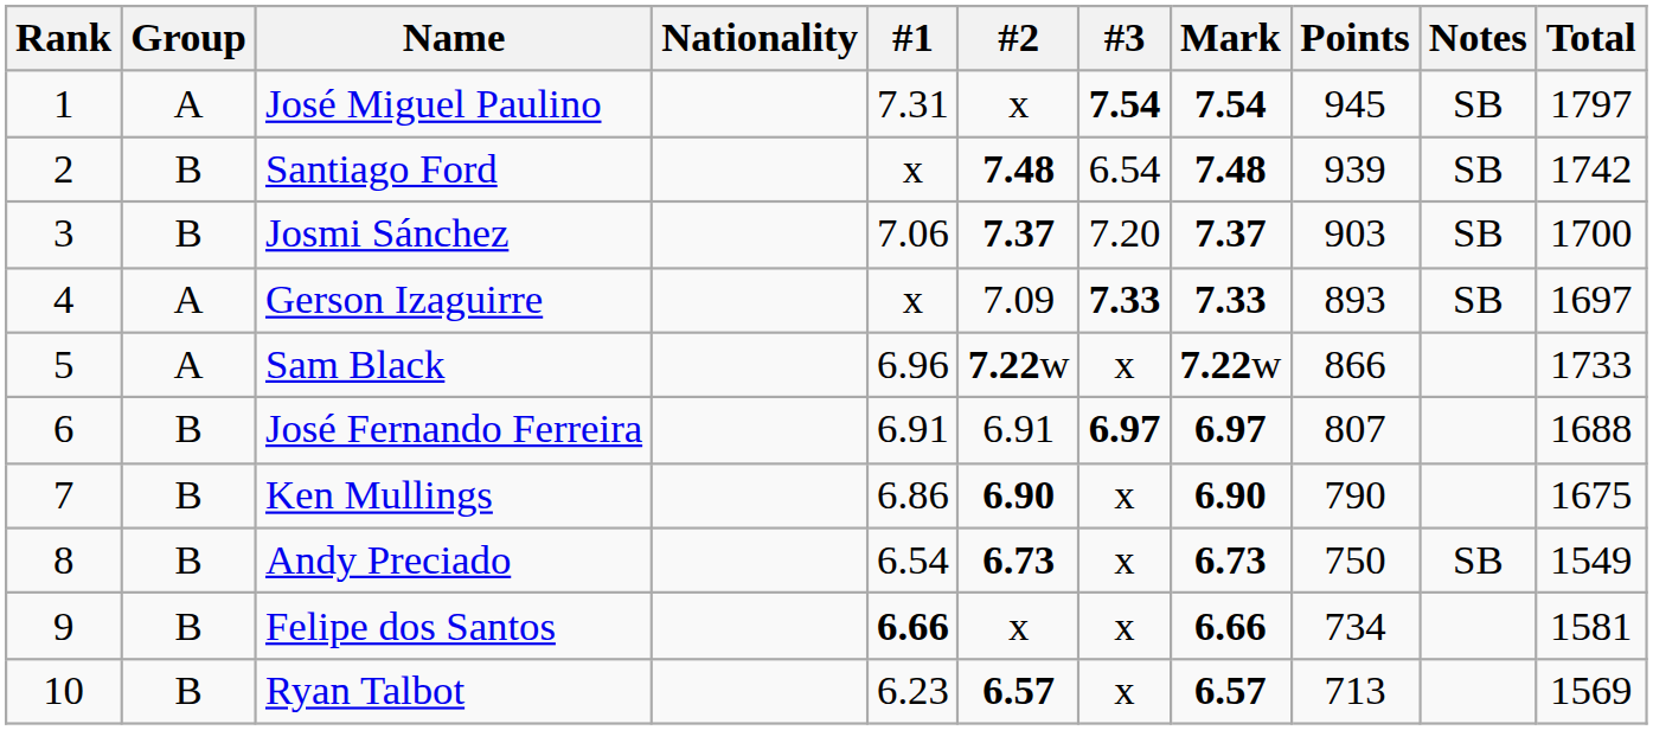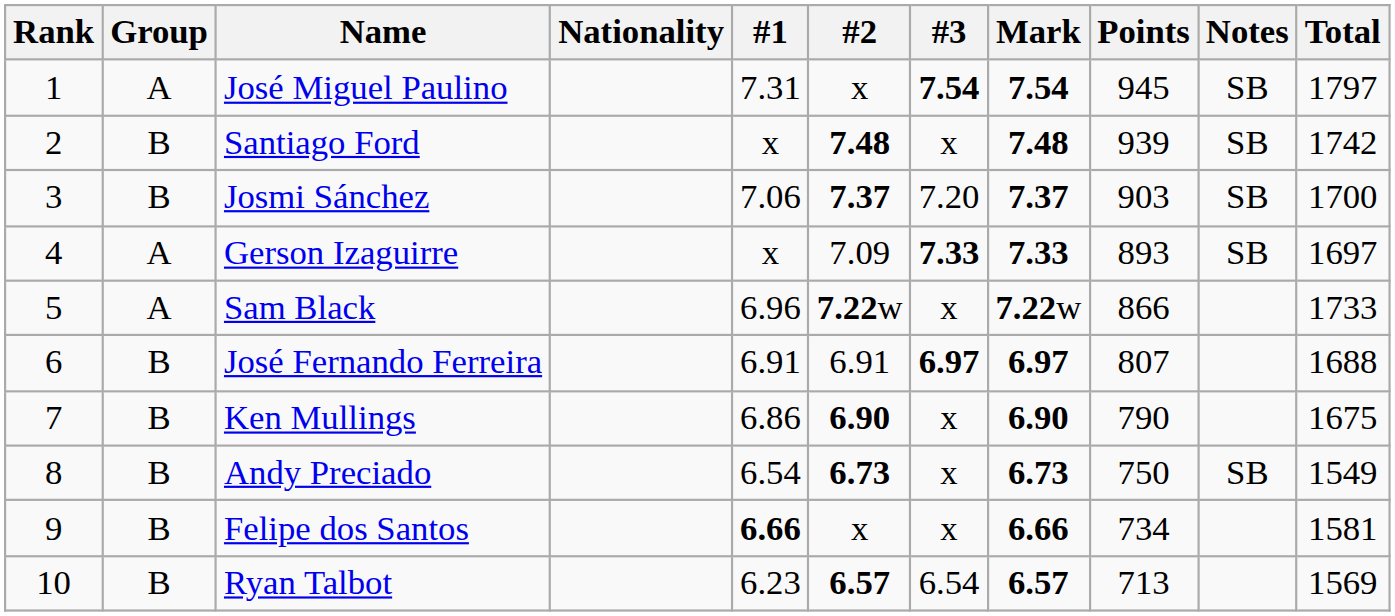Santiago Ford | #3: 6.54 -> x
Ryan Talbot | #3: x -> 6.54
